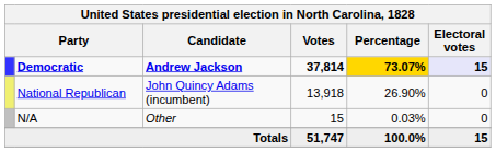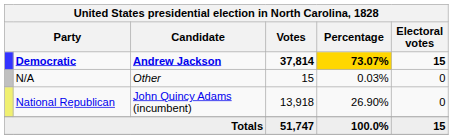Democratic | Electoral votes: lavender background -> no background
rows swapped: National Republican <-> N/A
